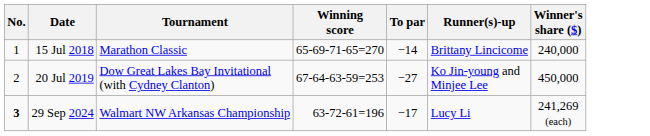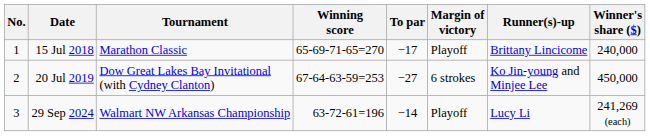+ column: Margin of victory | Playoff | 6 strokes | Playoff
15 Jul 2018 | To par: −14 -> −17
29 Sep 2024 | No.: bold -> normal
29 Sep 2024 | To par: −17 -> −14
